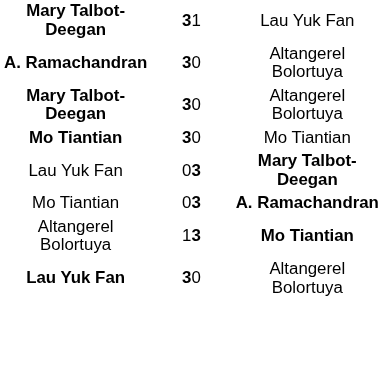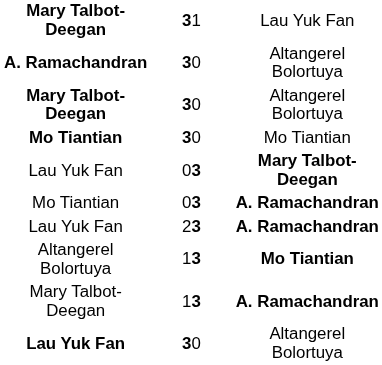+ row: Lau Yuk Fan | 23 | A. Ramachandran
+ row: Mary Talbot-Deegan | 13 | A. Ramachandran
